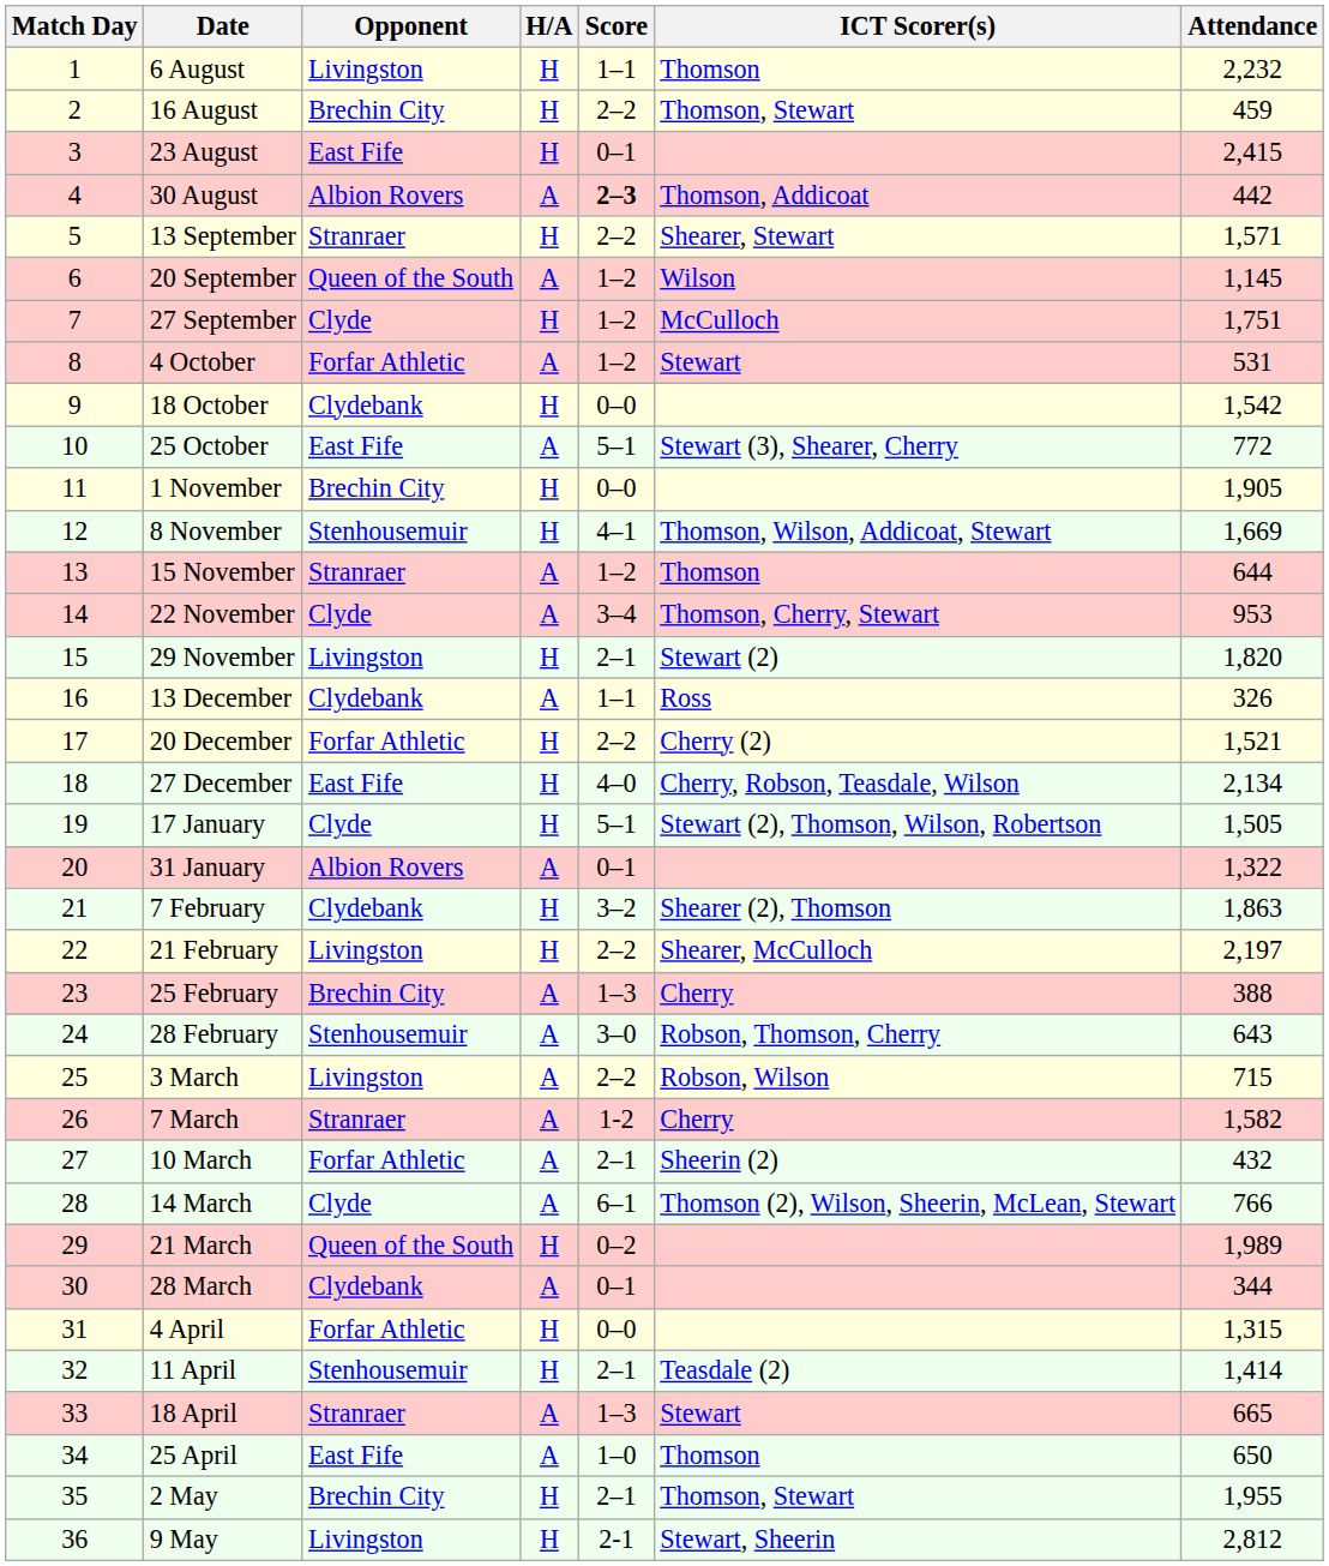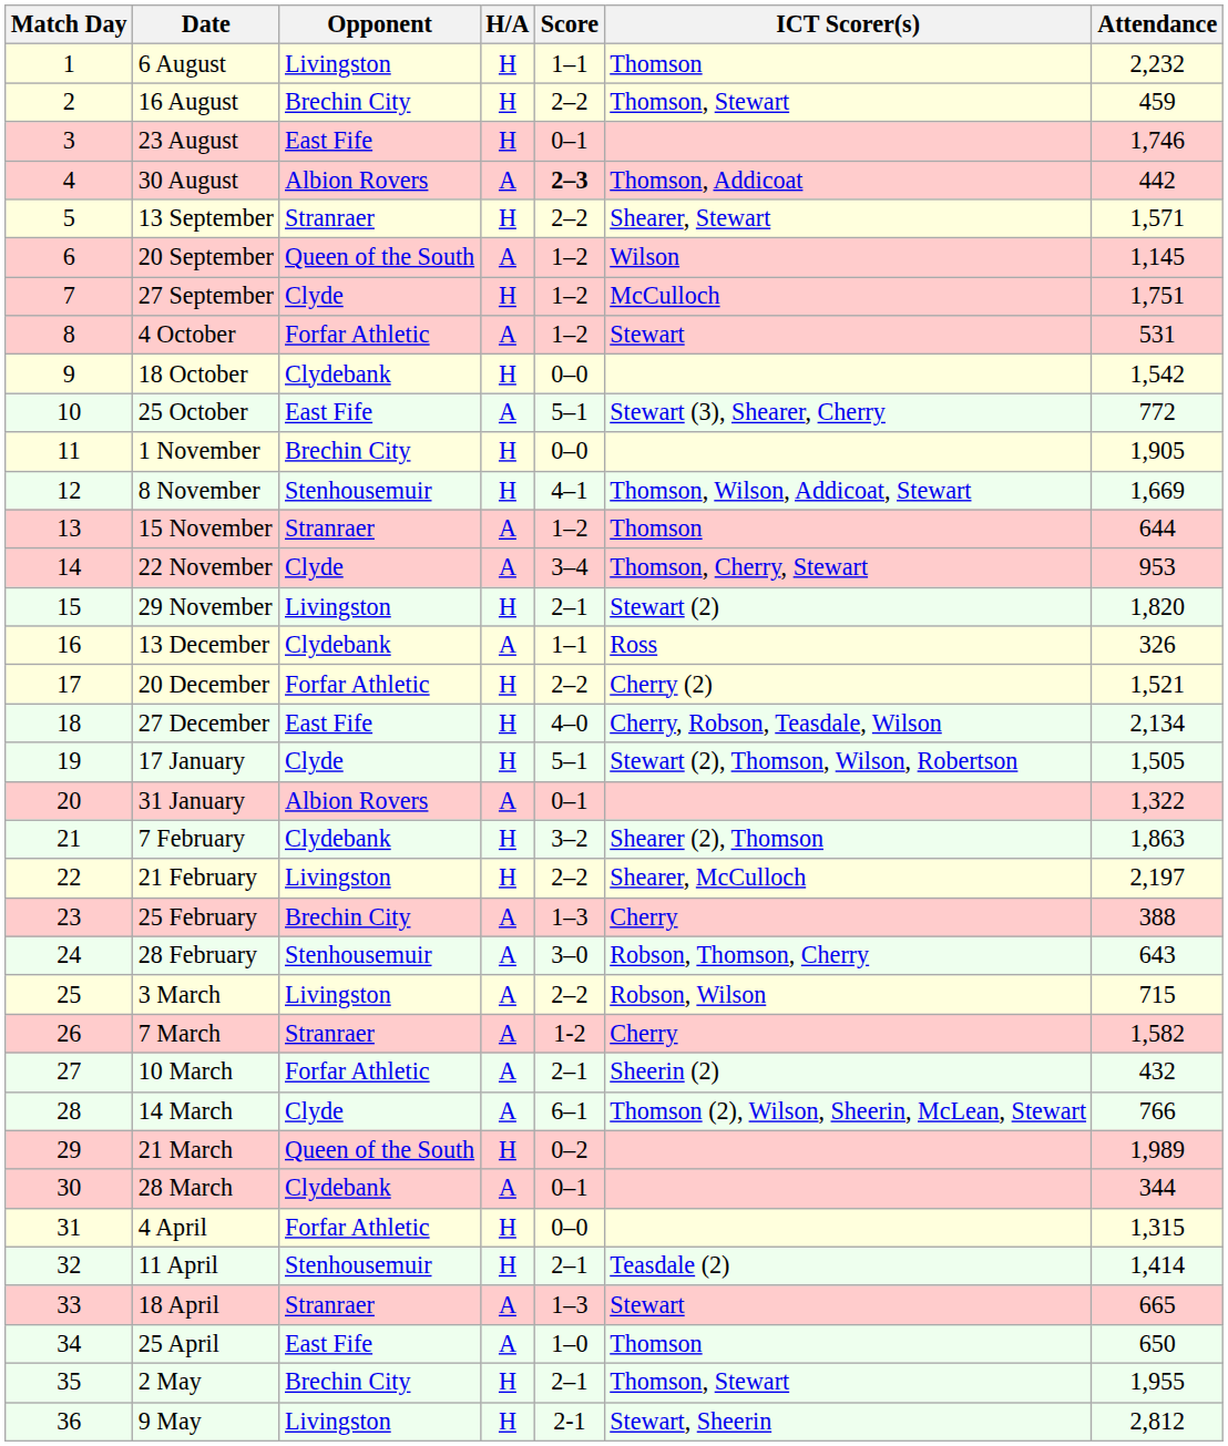23 August | Attendance: 2,415 -> 1,746
